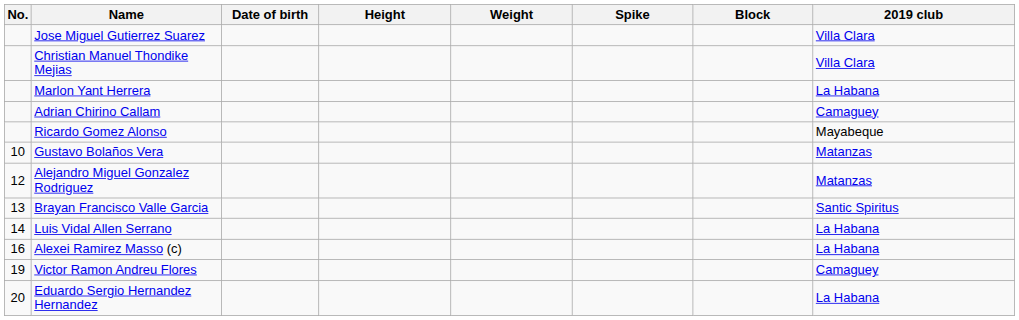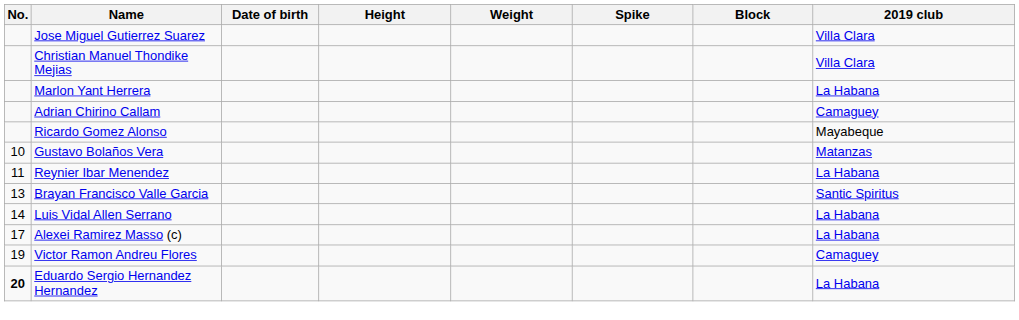+ row: 11 | Reynier Ibar Menendez | La Habana
- row: 12 | Alejandro Miguel Gonzalez Rodriguez | Matanzas
Alexei Ramirez Masso (c) | No.: 16 -> 17
Eduardo Sergio Hernandez Hernandez | No.: normal -> bold
